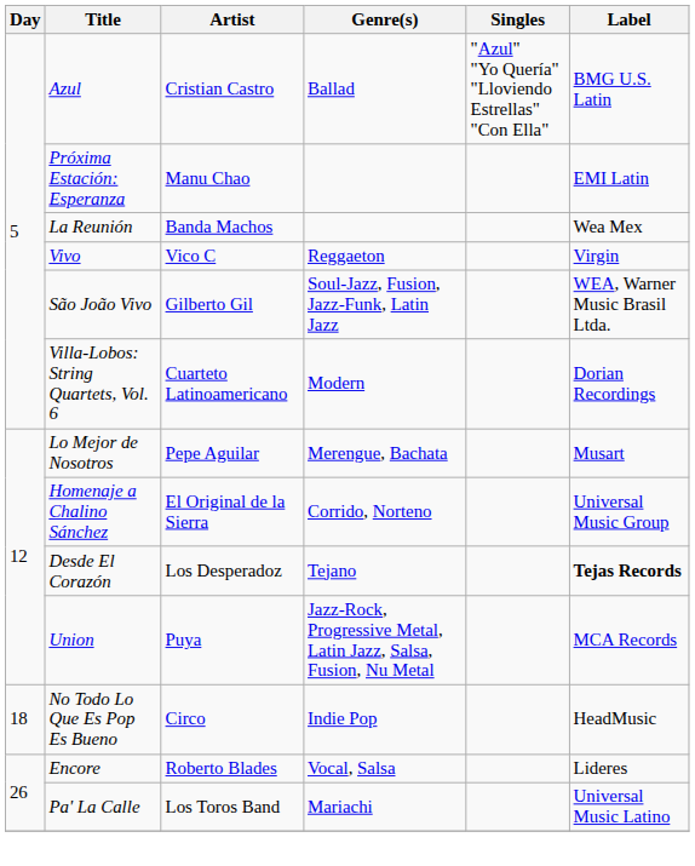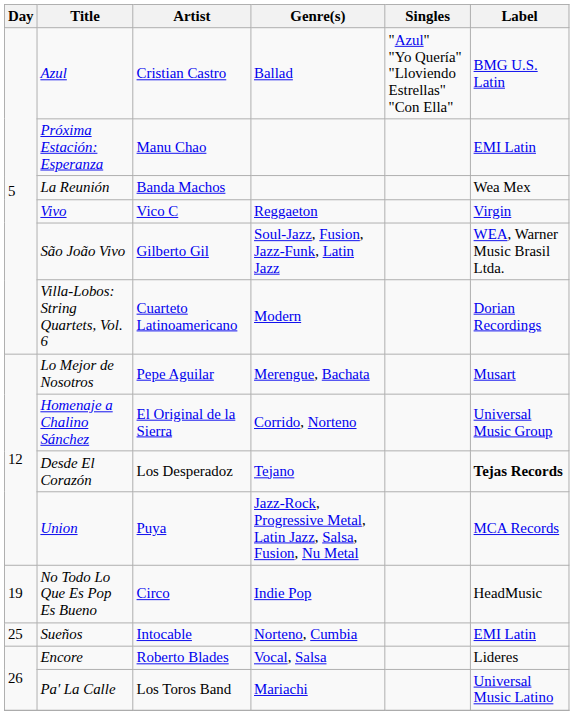No Todo Lo Que Es Pop Es Bueno | Day: 18 -> 19
+ row: 25 | Sueños | Intocable | Norteno, Cumbia | EMI Latin
